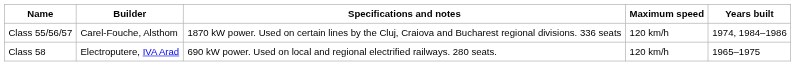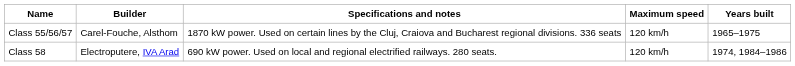Class 55/56/57 | Years built: 1974, 1984–1986 -> 1965–1975
Class 58 | Years built: 1965–1975 -> 1974, 1984–1986
